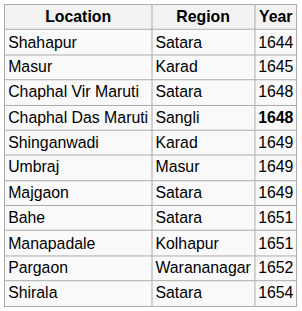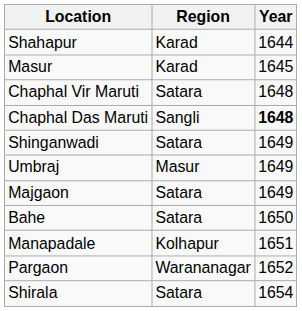Shahapur | Region: Satara -> Karad
Shinganwadi | Region: Karad -> Satara
Bahe | Year: 1651 -> 1650
